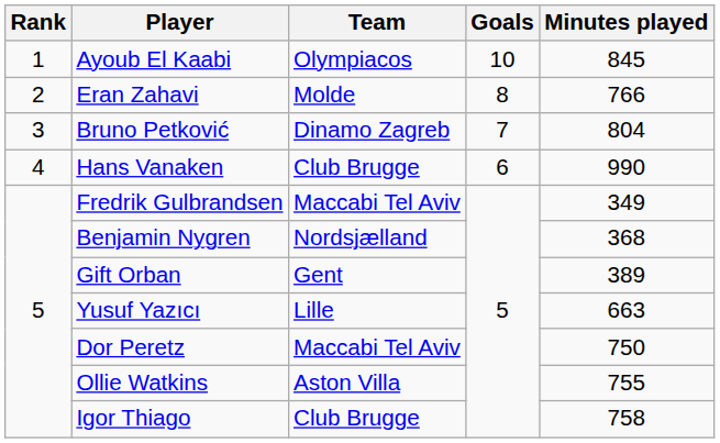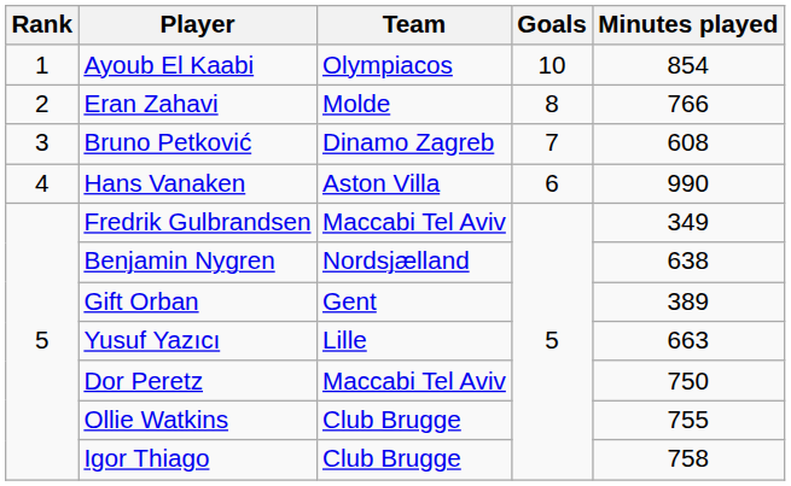Ayoub El Kaabi | Minutes played: 845 -> 854
Bruno Petković | Minutes played: 804 -> 608
Hans Vanaken | Team: Club Brugge -> Aston Villa
Benjamin Nygren | Minutes played: 368 -> 638
Ollie Watkins | Team: Aston Villa -> Club Brugge
